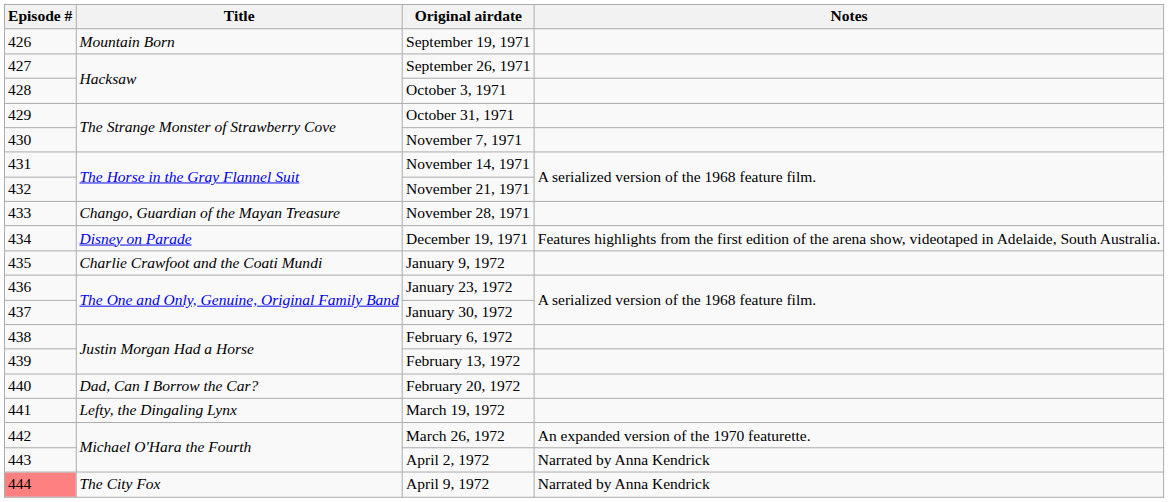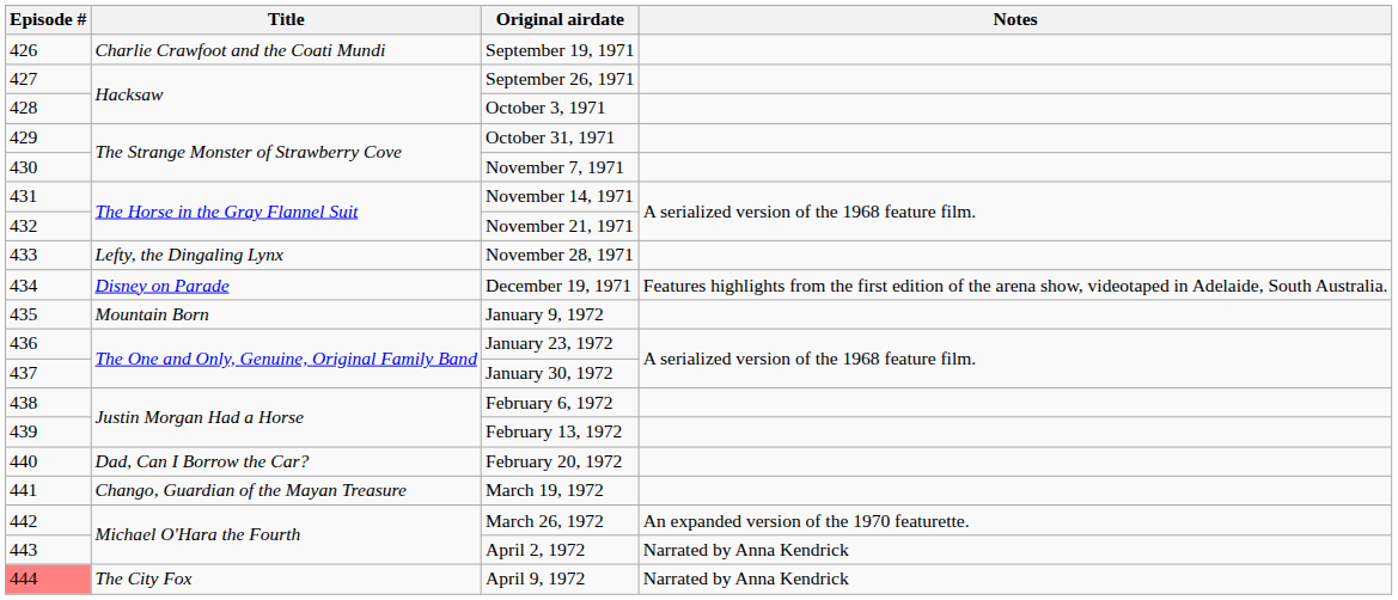September 19, 1971 | Title: Mountain Born -> Charlie Crawfoot and the Coati Mundi
November 28, 1971 | Title: Chango, Guardian of the Mayan Treasure -> Lefty, the Dingaling Lynx
January 9, 1972 | Title: Charlie Crawfoot and the Coati Mundi -> Mountain Born
March 19, 1972 | Title: Lefty, the Dingaling Lynx -> Chango, Guardian of the Mayan Treasure
